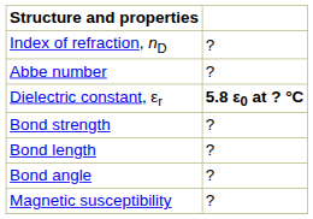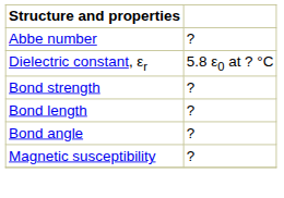- row: Index of refraction, nD | ?
Dielectric constant, εr | column 2: bold -> normal
